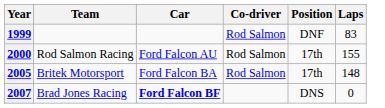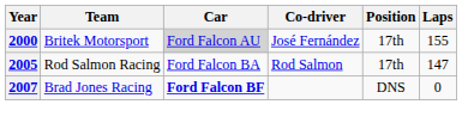- row: 1999 | Rod Salmon | DNF | 83
2000 | Team: Rod Salmon Racing -> Britek Motorsport
2000 | Car: no background -> lightgrey background
2000 | Co-driver: Rod Salmon -> José Fernández
2005 | Team: Britek Motorsport -> Rod Salmon Racing
2005 | Laps: 148 -> 147
